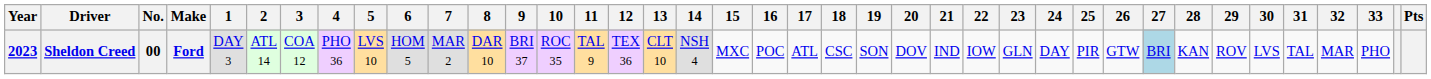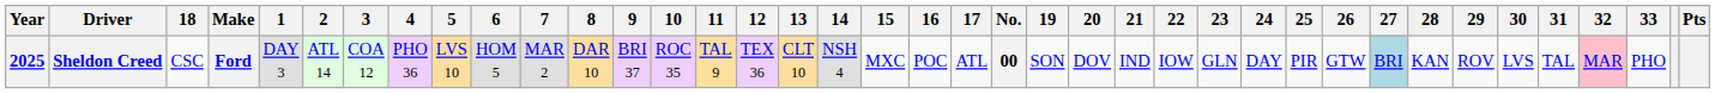columns swapped: No. <-> 18
Sheldon Creed | Year: 2023 -> 2025
Sheldon Creed | 32: no background -> pink background
